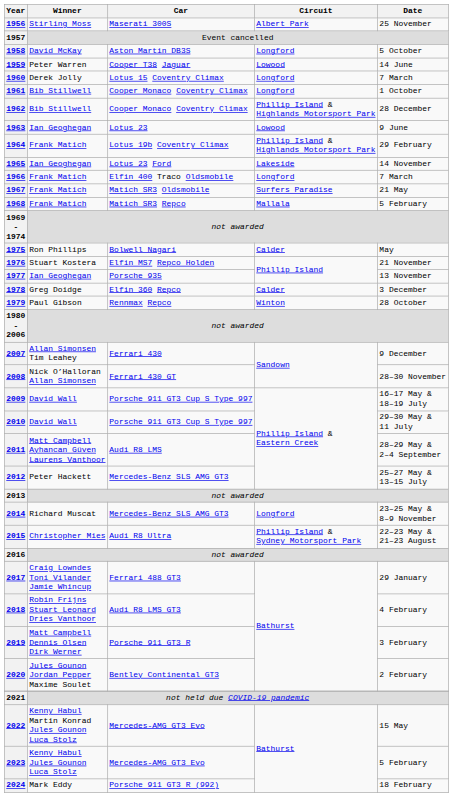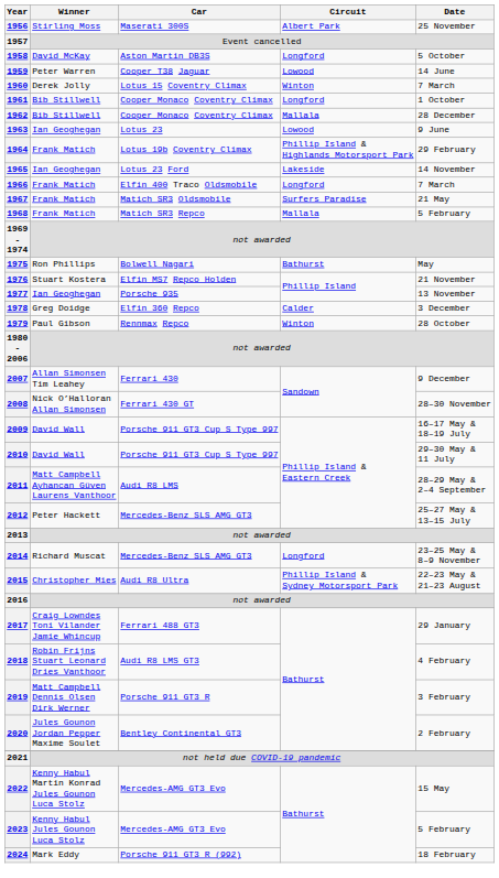1960 | Circuit: Longford -> Winton
1962 | Circuit: Phillip Island & Highlands Motorsport Park -> Mallala
1975 | Circuit: Calder -> Bathurst
